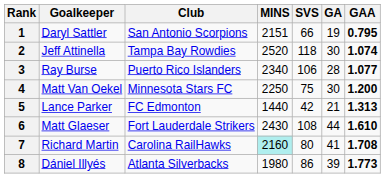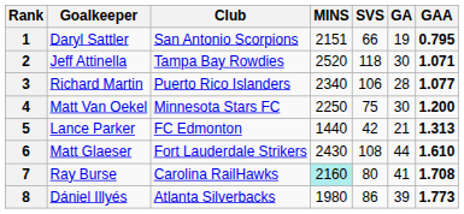2 | GAA: 1.074 -> 1.071
3 | Goalkeeper: Ray Burse -> Richard Martin
7 | Goalkeeper: Richard Martin -> Ray Burse
